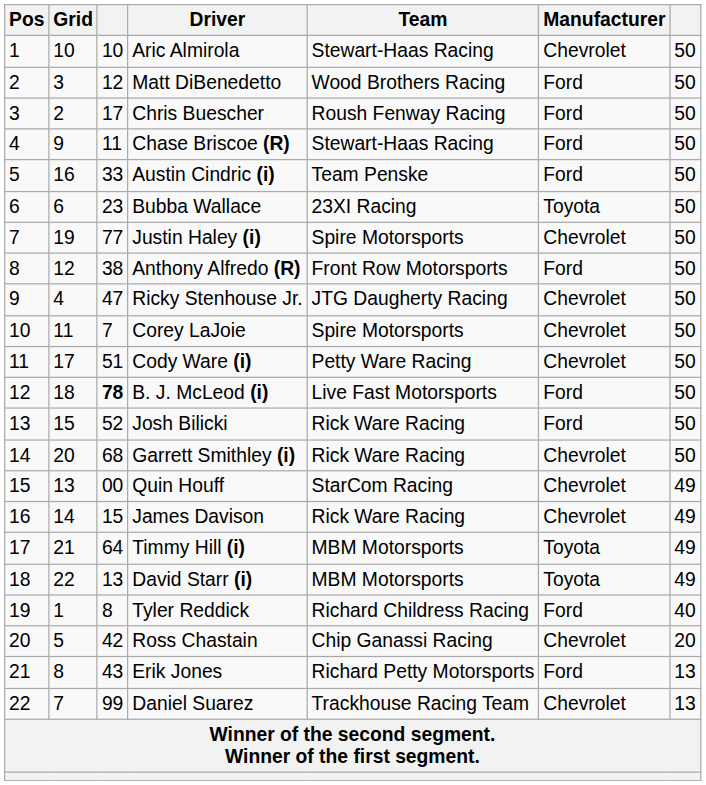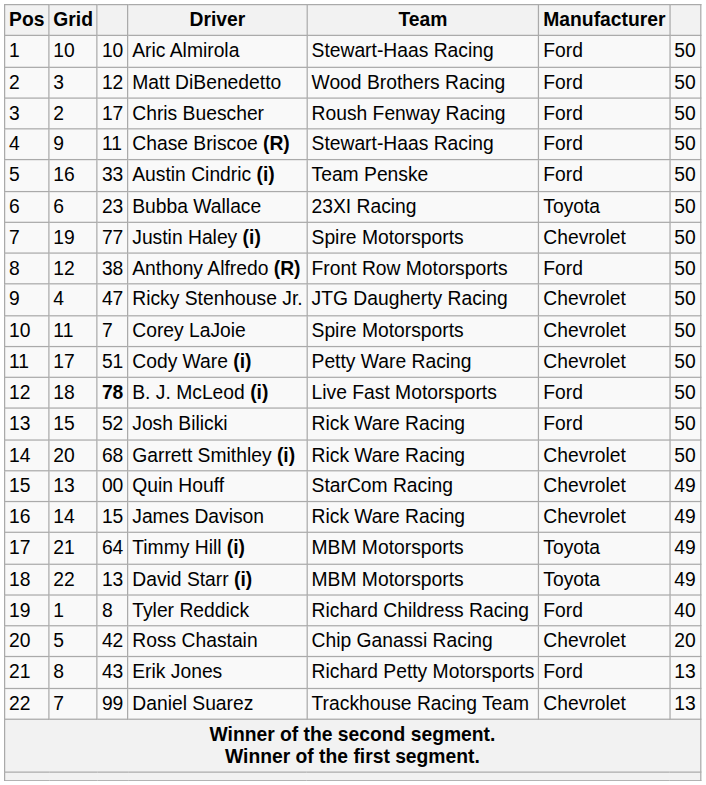Aric Almirola | Manufacturer: Chevrolet -> Ford
